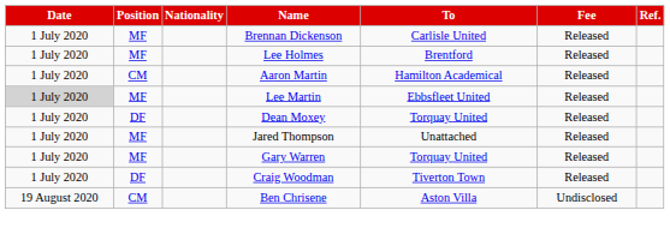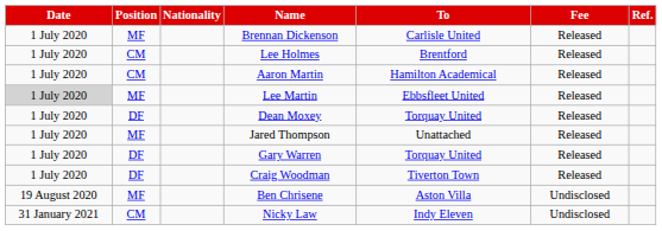Lee Holmes | Position: MF -> CM
Gary Warren | Position: MF -> DF
Ben Chrisene | Position: CM -> MF
+ row: 31 January 2021 | CM | Nicky Law | Indy Eleven | Undisclosed
